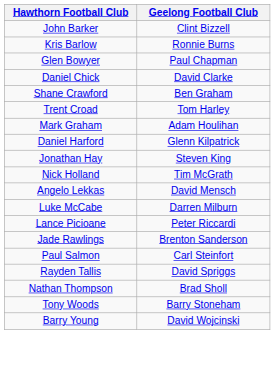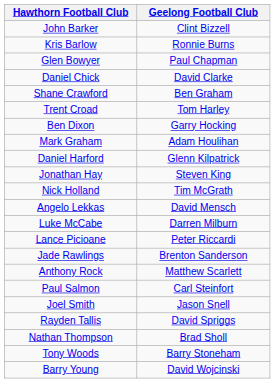+ row: Ben Dixon | Garry Hocking
+ row: Anthony Rock | Matthew Scarlett
+ row: Joel Smith | Jason Snell
